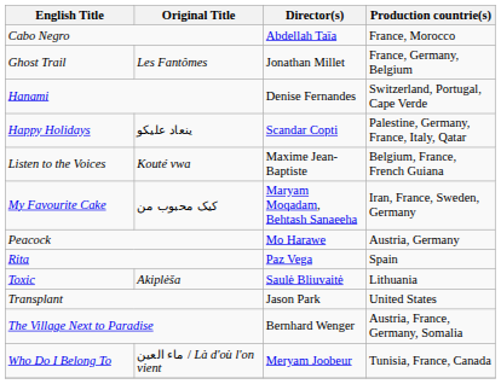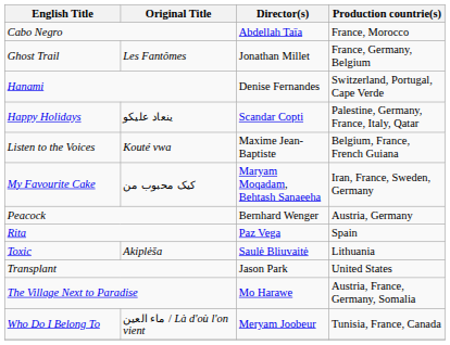Peacock | Director(s): Mo Harawe -> Bernhard Wenger
The Village Next to Paradise | Director(s): Bernhard Wenger -> Mo Harawe
